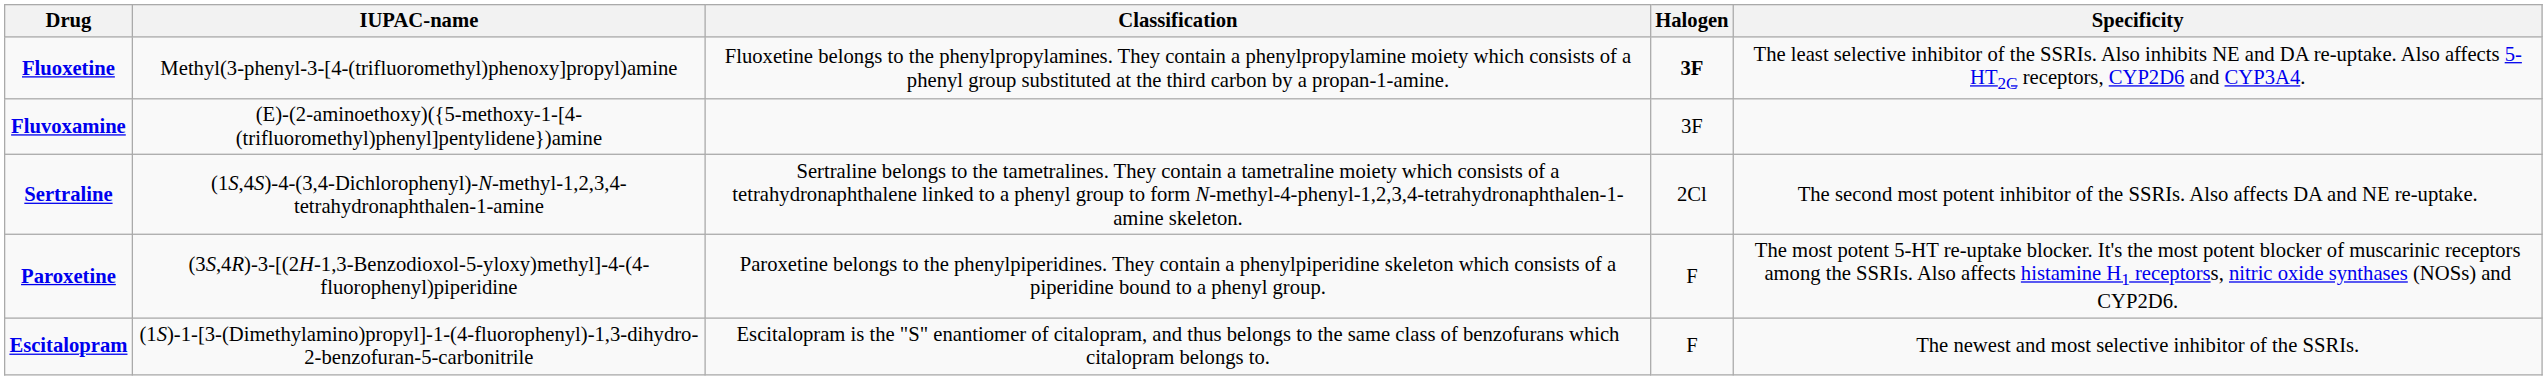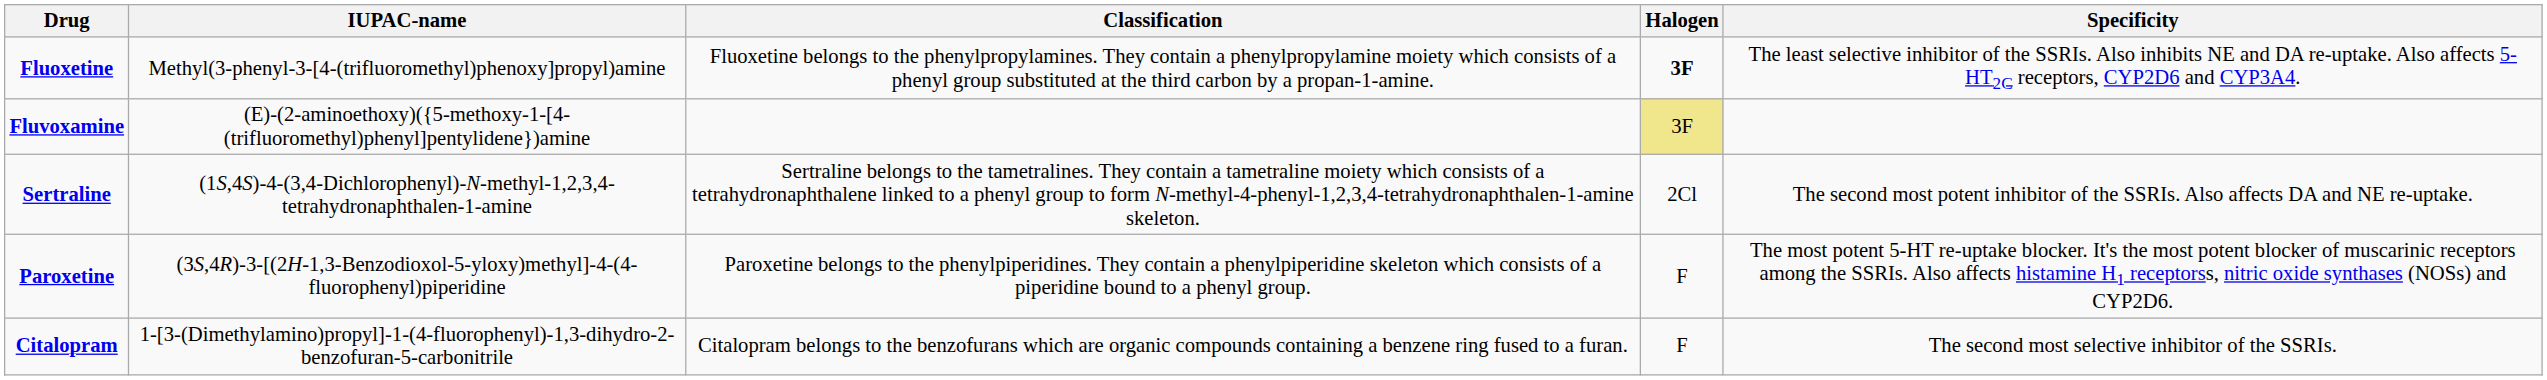Fluvoxamine | Halogen: no background -> khaki background
+ row: Citalopram | 1-[3-(Dimethylamino)propyl]-1-(4-fluorophenyl)-1,3-dihydro-2-benzofuran-5-carbonitrile | Citalopram belongs to the benzofurans which are organic compounds containing a benzene ring fused to a furan. | F | The second most selective inhibitor of the SSRIs.
- row: Escitalopram | (1S)-1-[3-(Dimethylamino)propyl]-1-(4-fluorophenyl)-1,3-dihydro-2-benzofuran-5-carbonitrile | Escitalopram is the "S" enantiomer of citalopram, and thus belongs to the same class of benzofurans which citalopram belongs to. | F | The newest and most selective inhibitor of the SSRIs.
